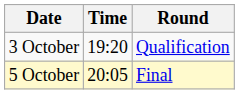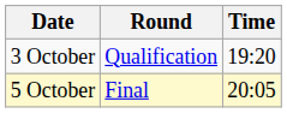columns swapped: Time <-> Round
